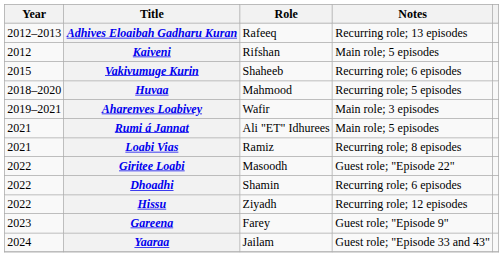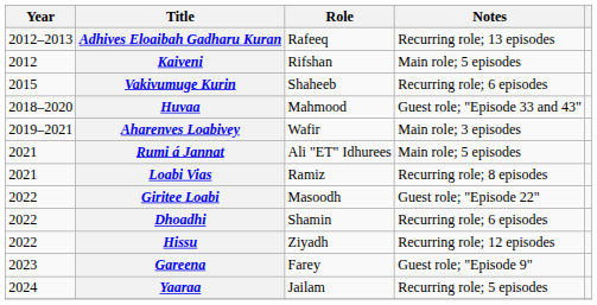Huvaa | Notes: Recurring role; 5 episodes -> Guest role; "Episode 33 and 43"
Yaaraa | Notes: Guest role; "Episode 33 and 43" -> Recurring role; 5 episodes
